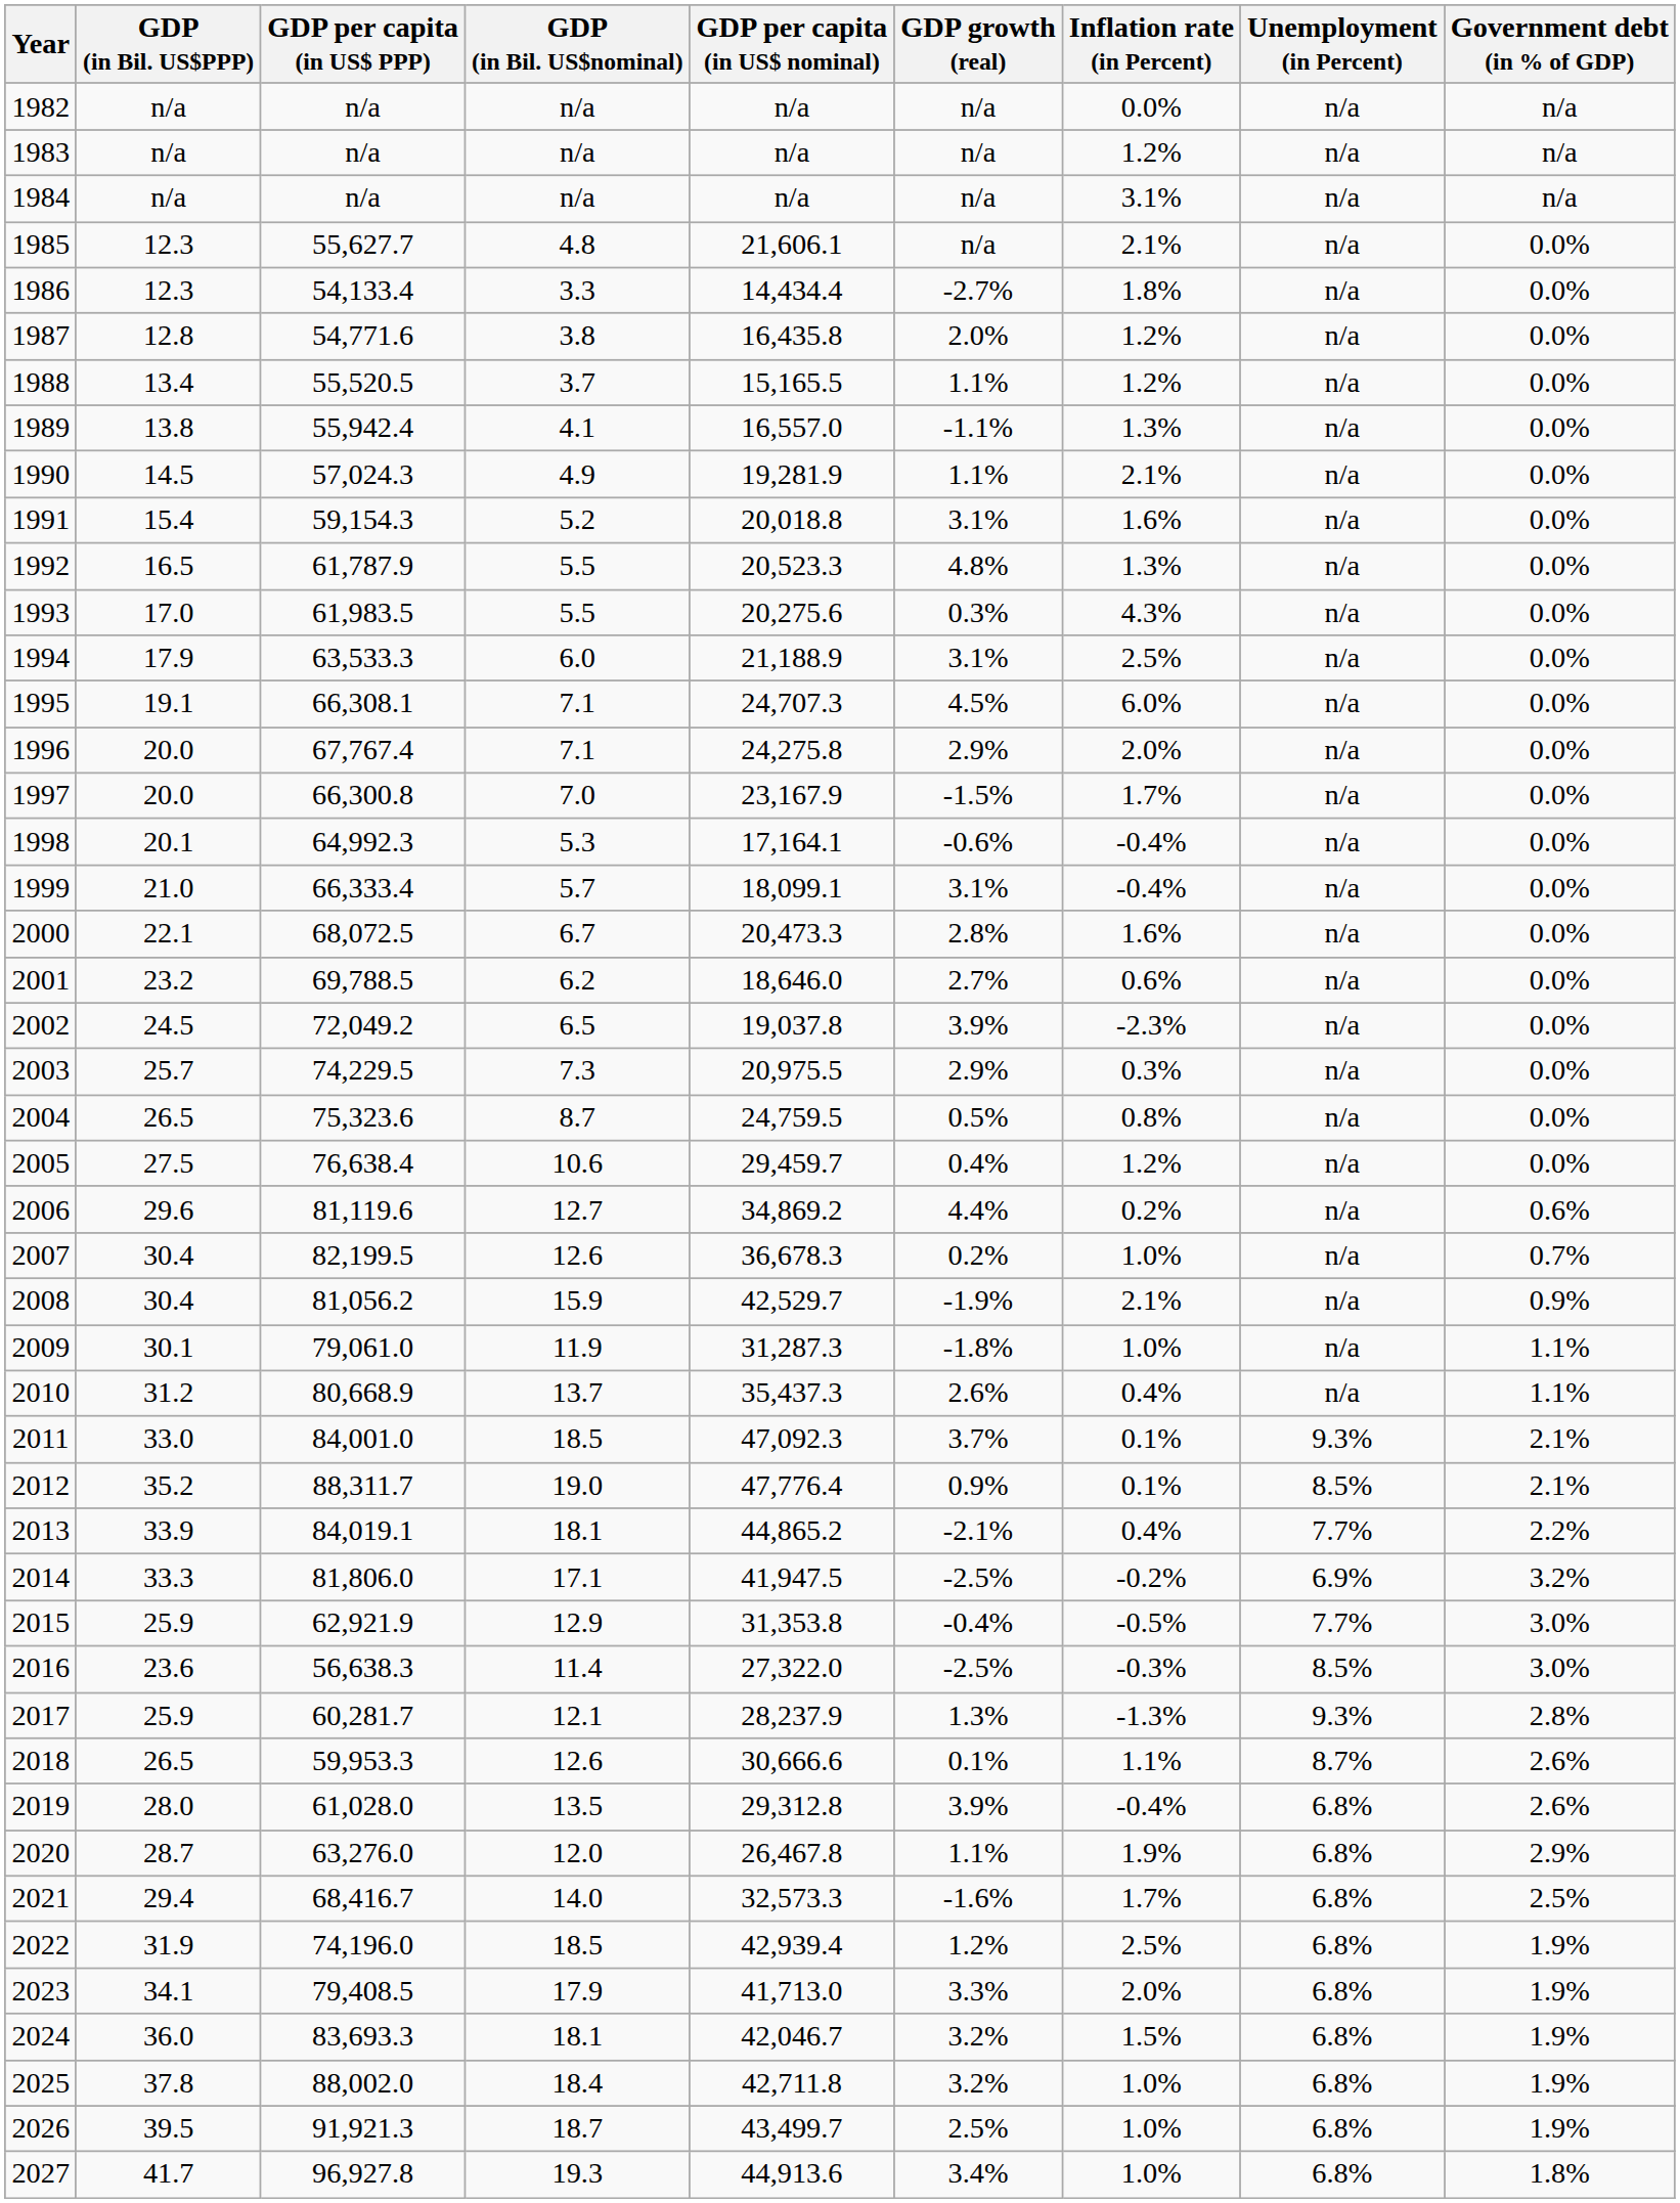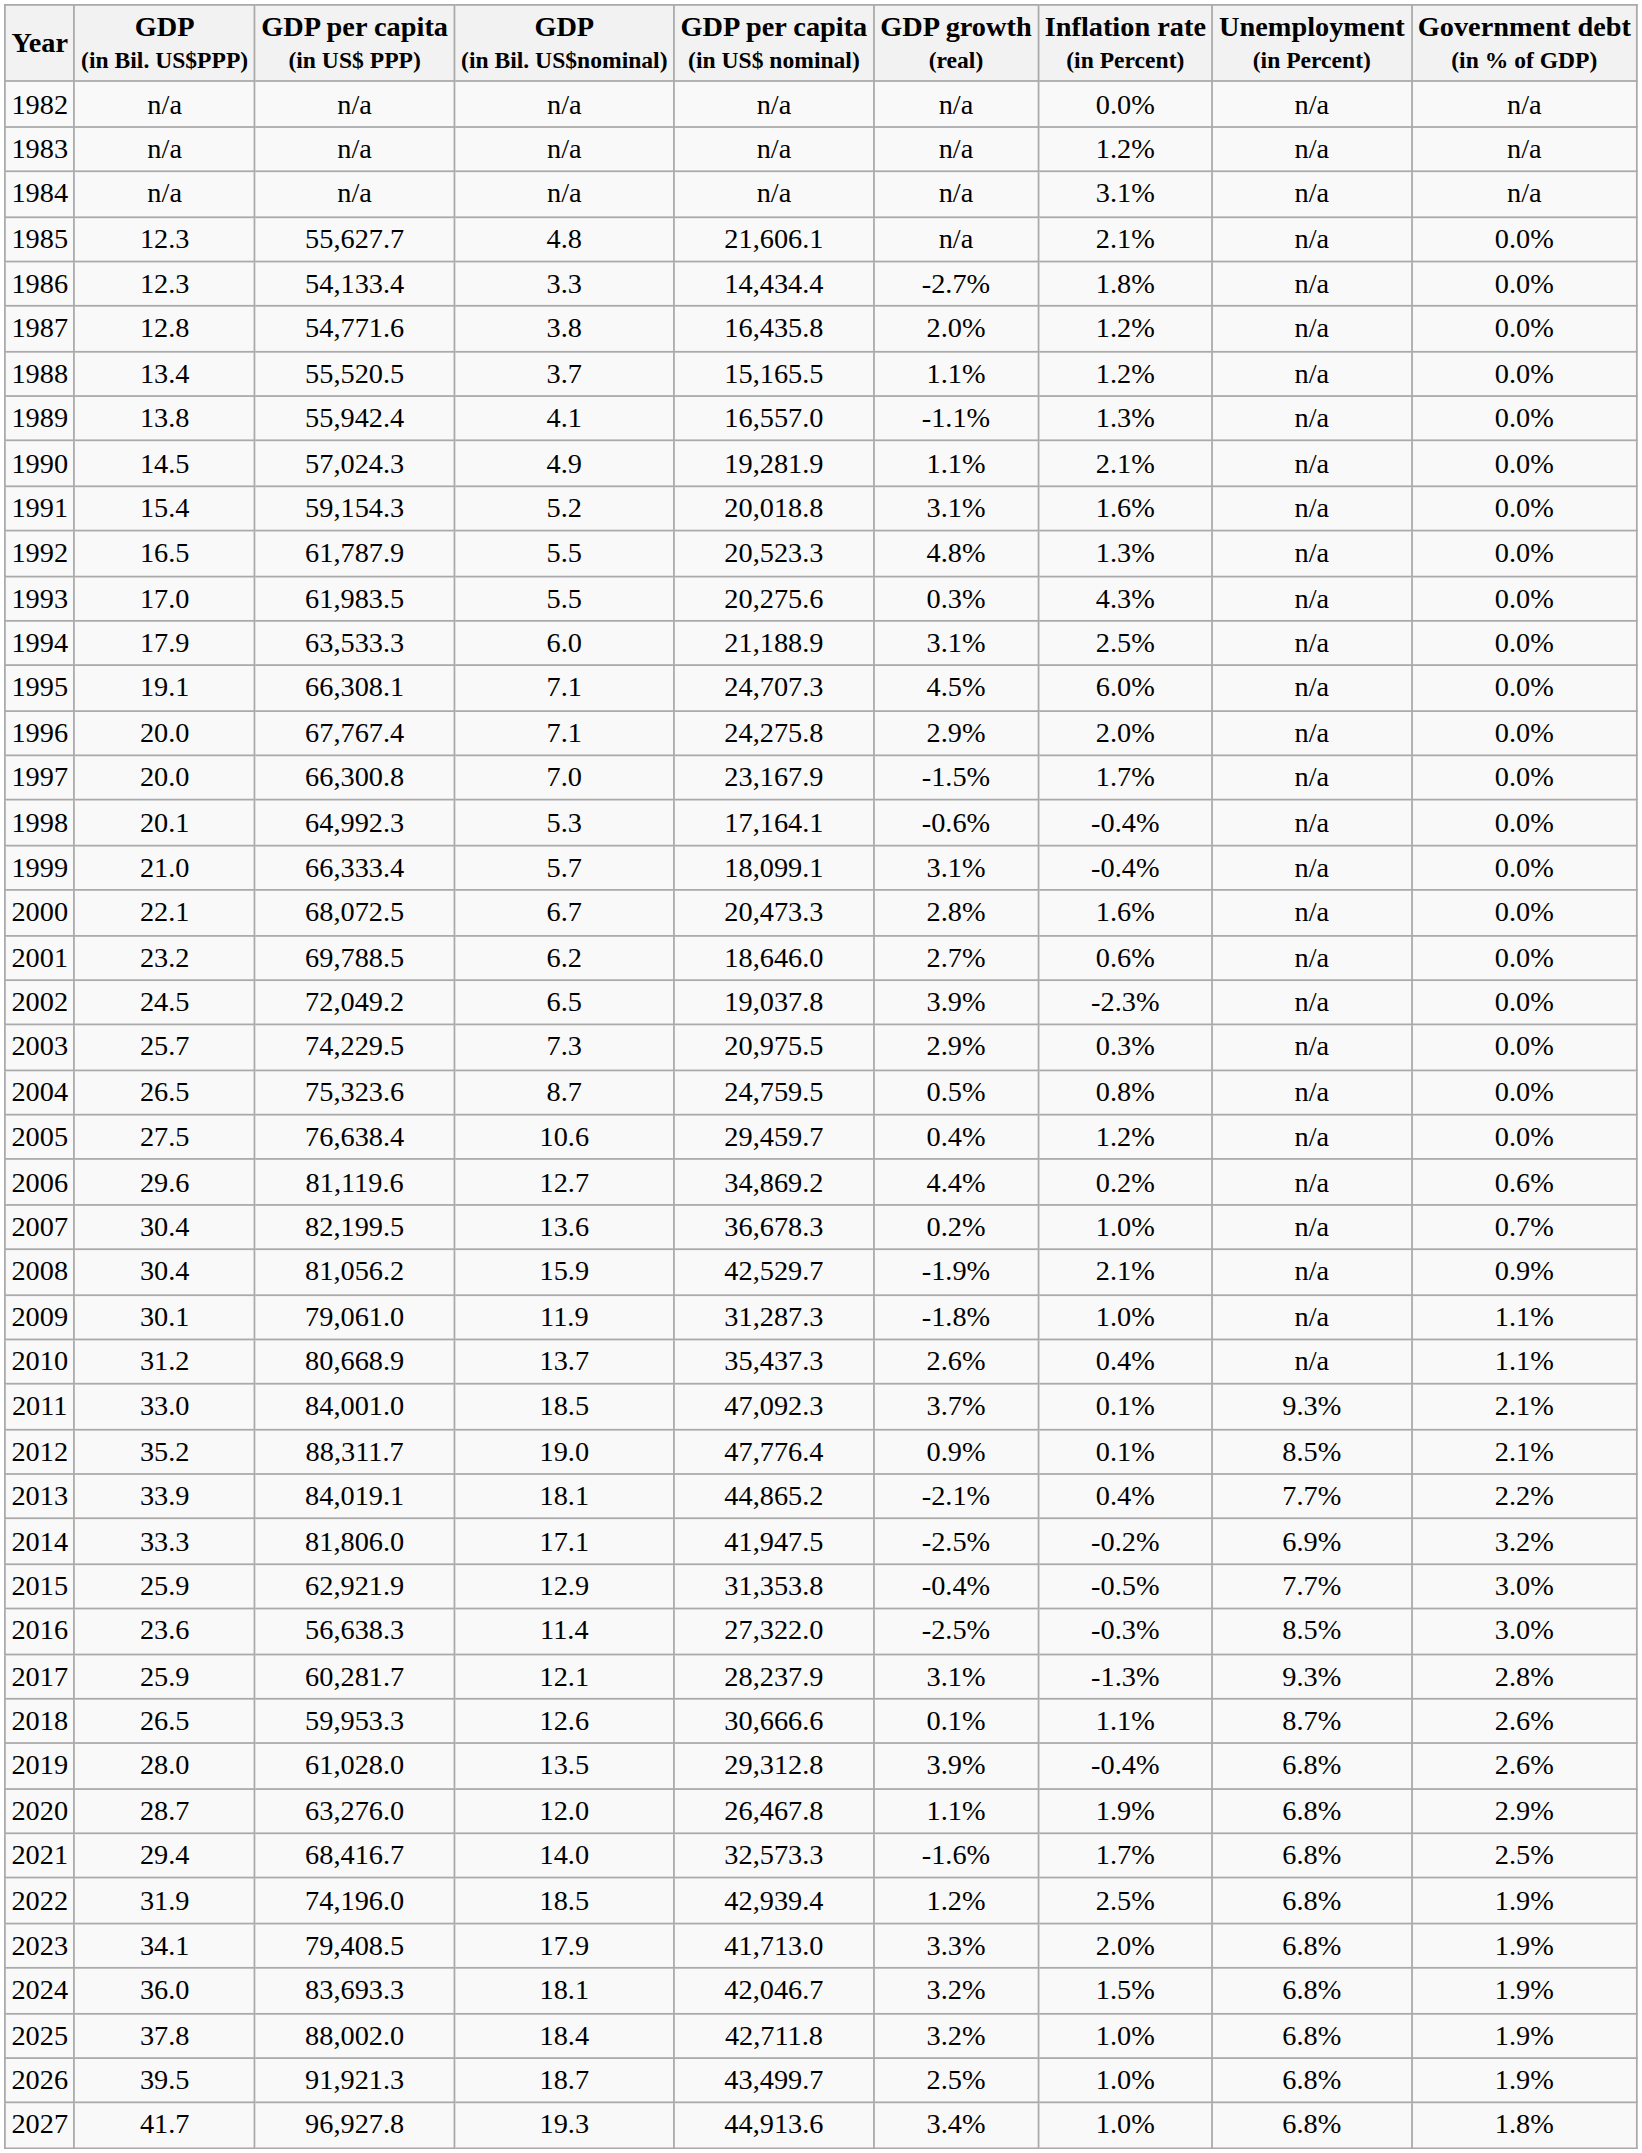2007 | GDP (in Bil. US$nominal): 12.6 -> 13.6
2017 | GDP growth (real): 1.3% -> 3.1%
